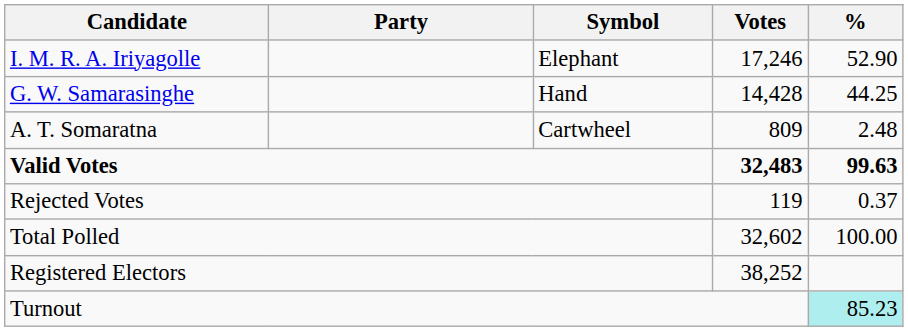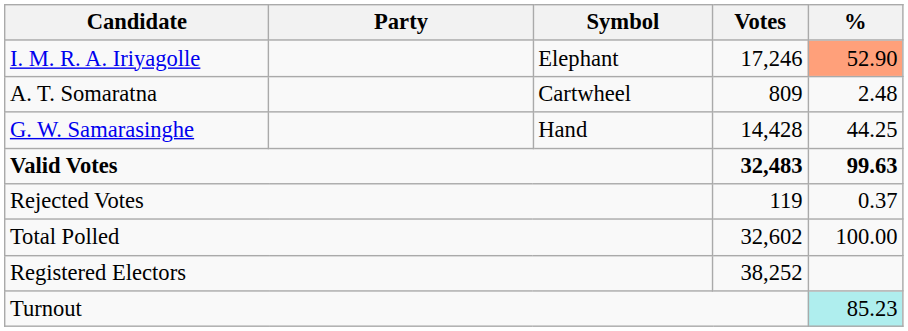I. M. R. A. Iriyagolle | %: no background -> lightsalmon background
rows swapped: G. W. Samarasinghe <-> A. T. Somaratna
